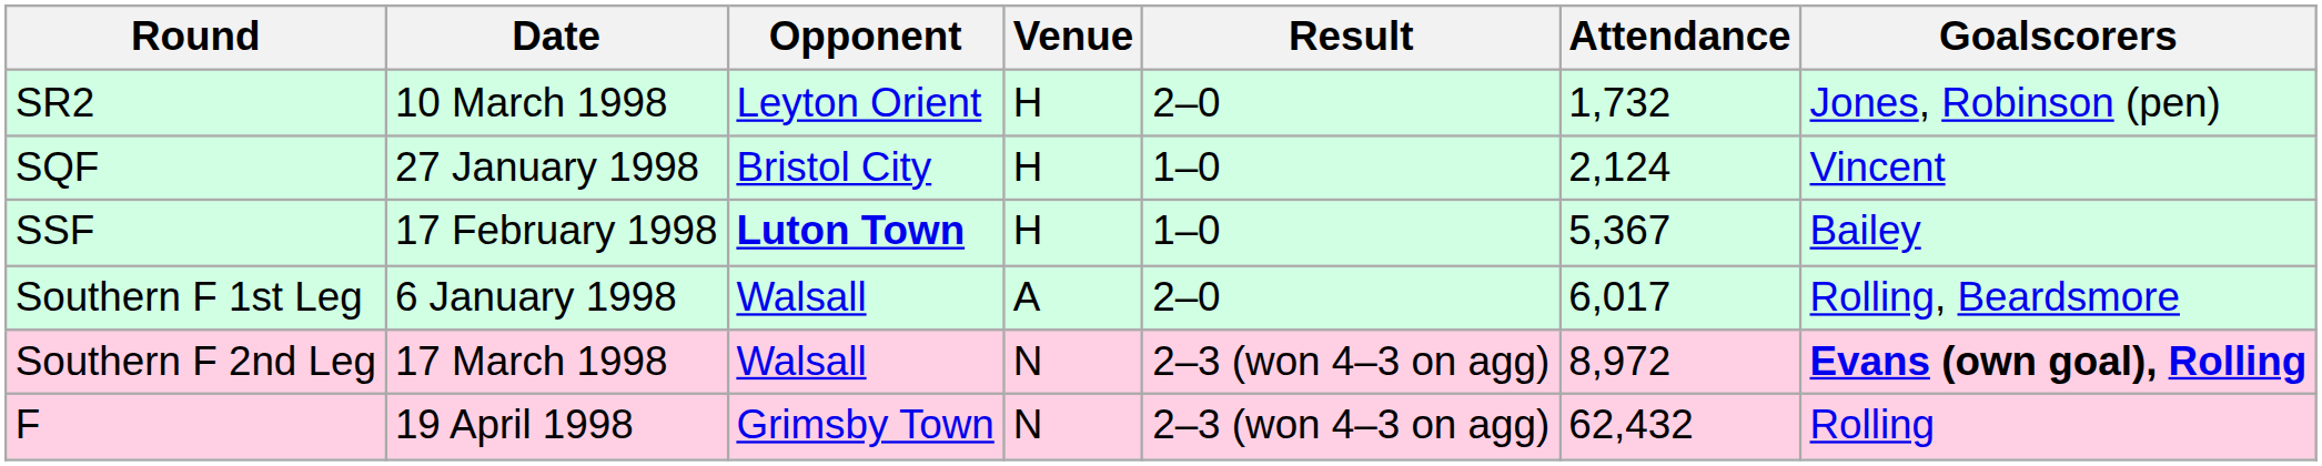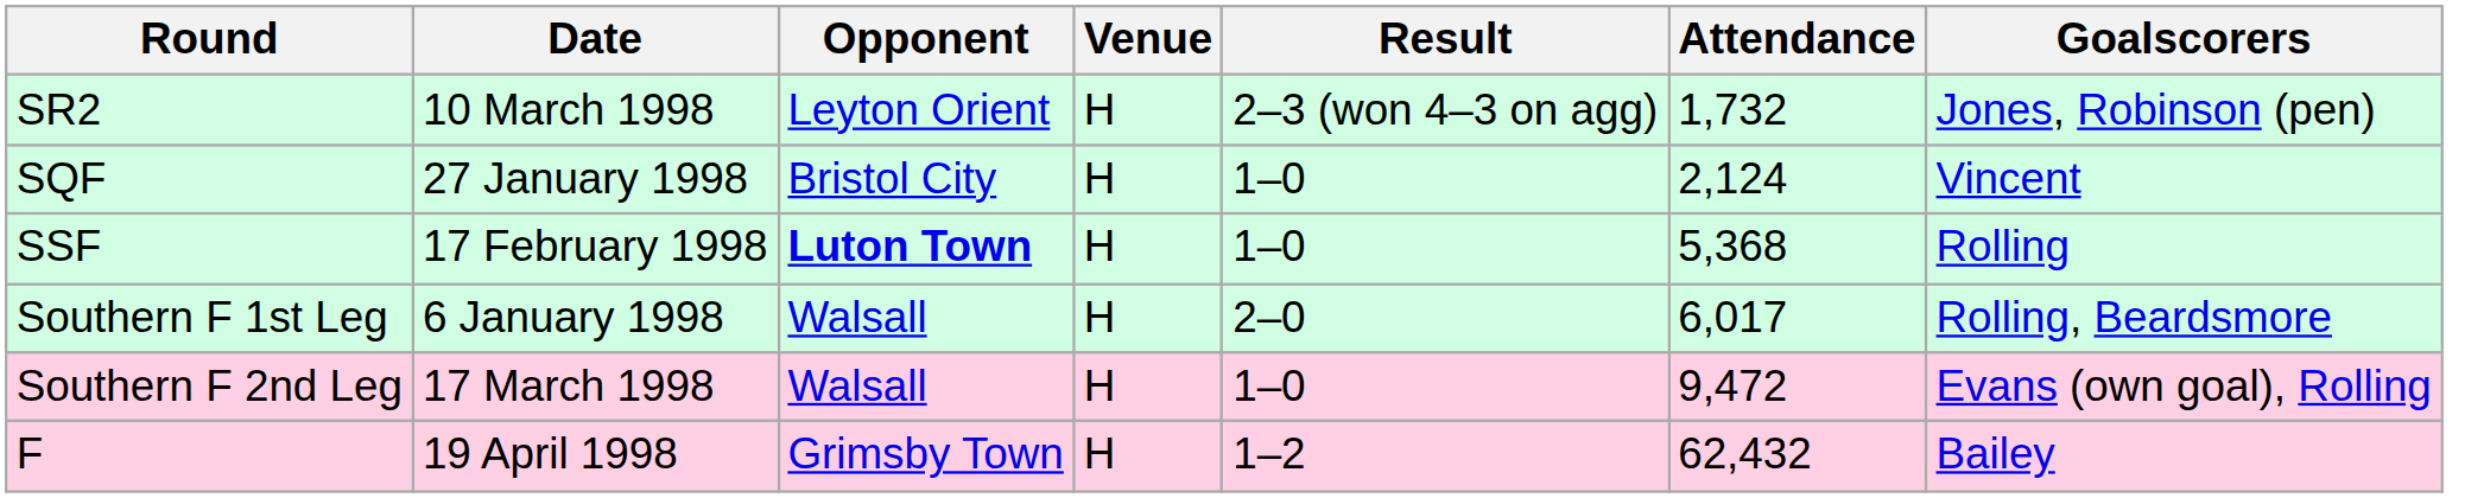SR2 | Result: 2–0 -> 2–3 (won 4–3 on agg)
SSF | Attendance: 5,367 -> 5,368
SSF | Goalscorers: Bailey -> Rolling
Southern F 1st Leg | Venue: A -> H
Southern F 2nd Leg | Venue: N -> H
Southern F 2nd Leg | Result: 2–3 (won 4–3 on agg) -> 1–0
Southern F 2nd Leg | Attendance: 8,972 -> 9,472
Southern F 2nd Leg | Goalscorers: bold -> normal
F | Venue: N -> H
F | Result: 2–3 (won 4–3 on agg) -> 1–2
F | Goalscorers: Rolling -> Bailey
